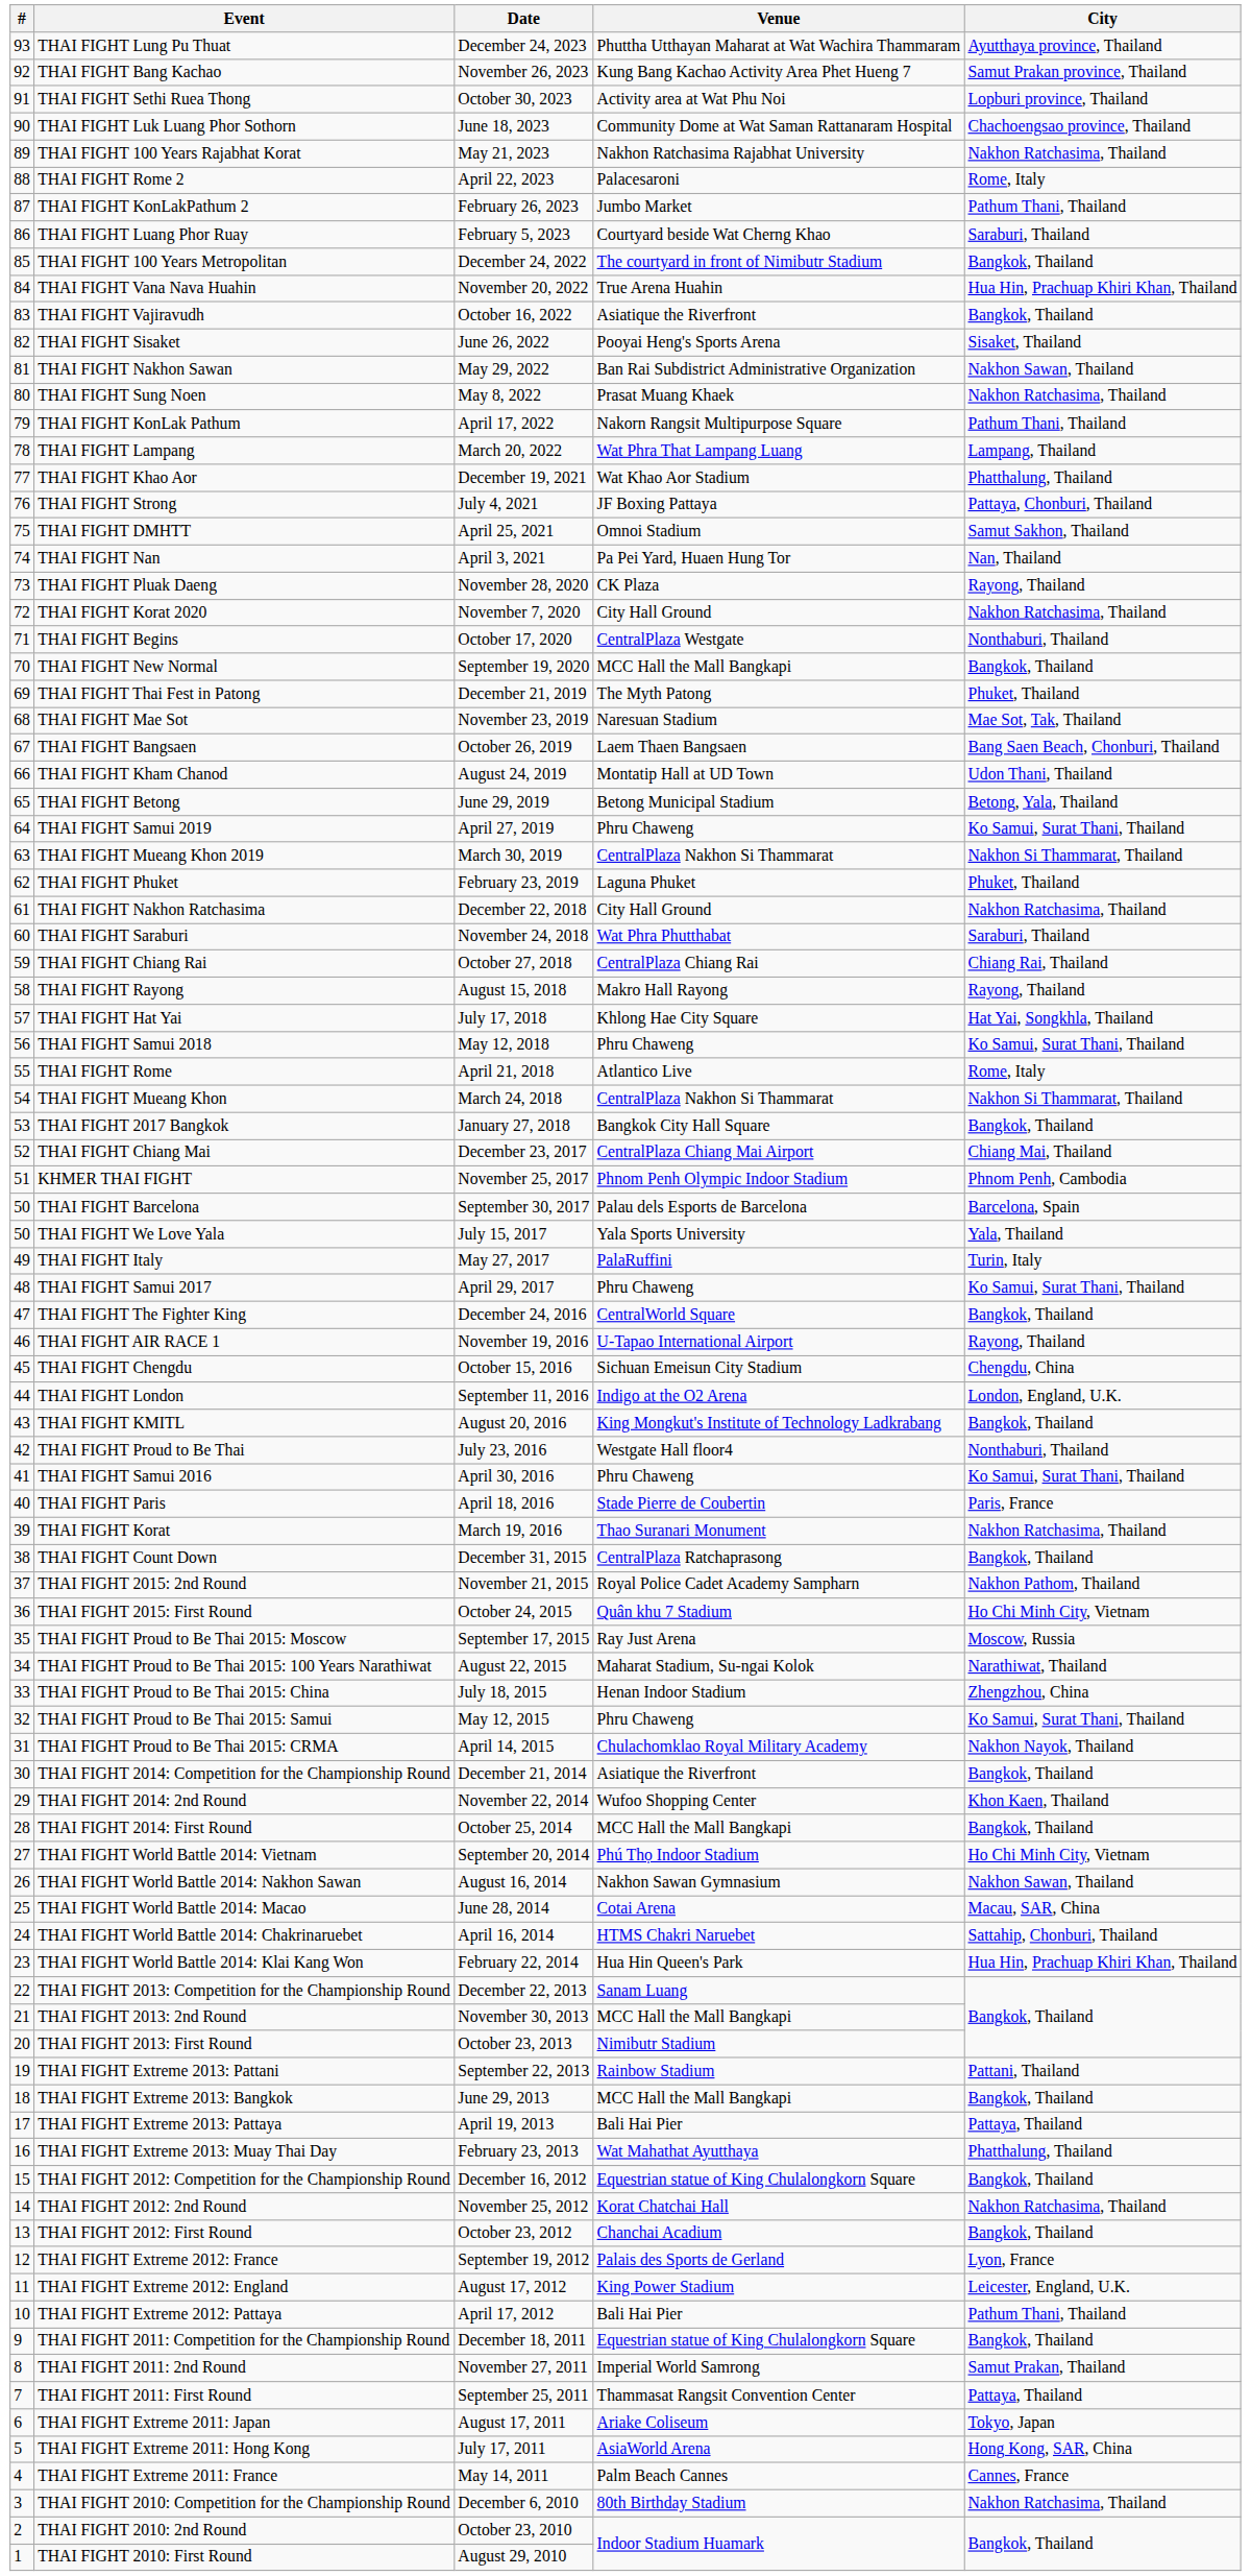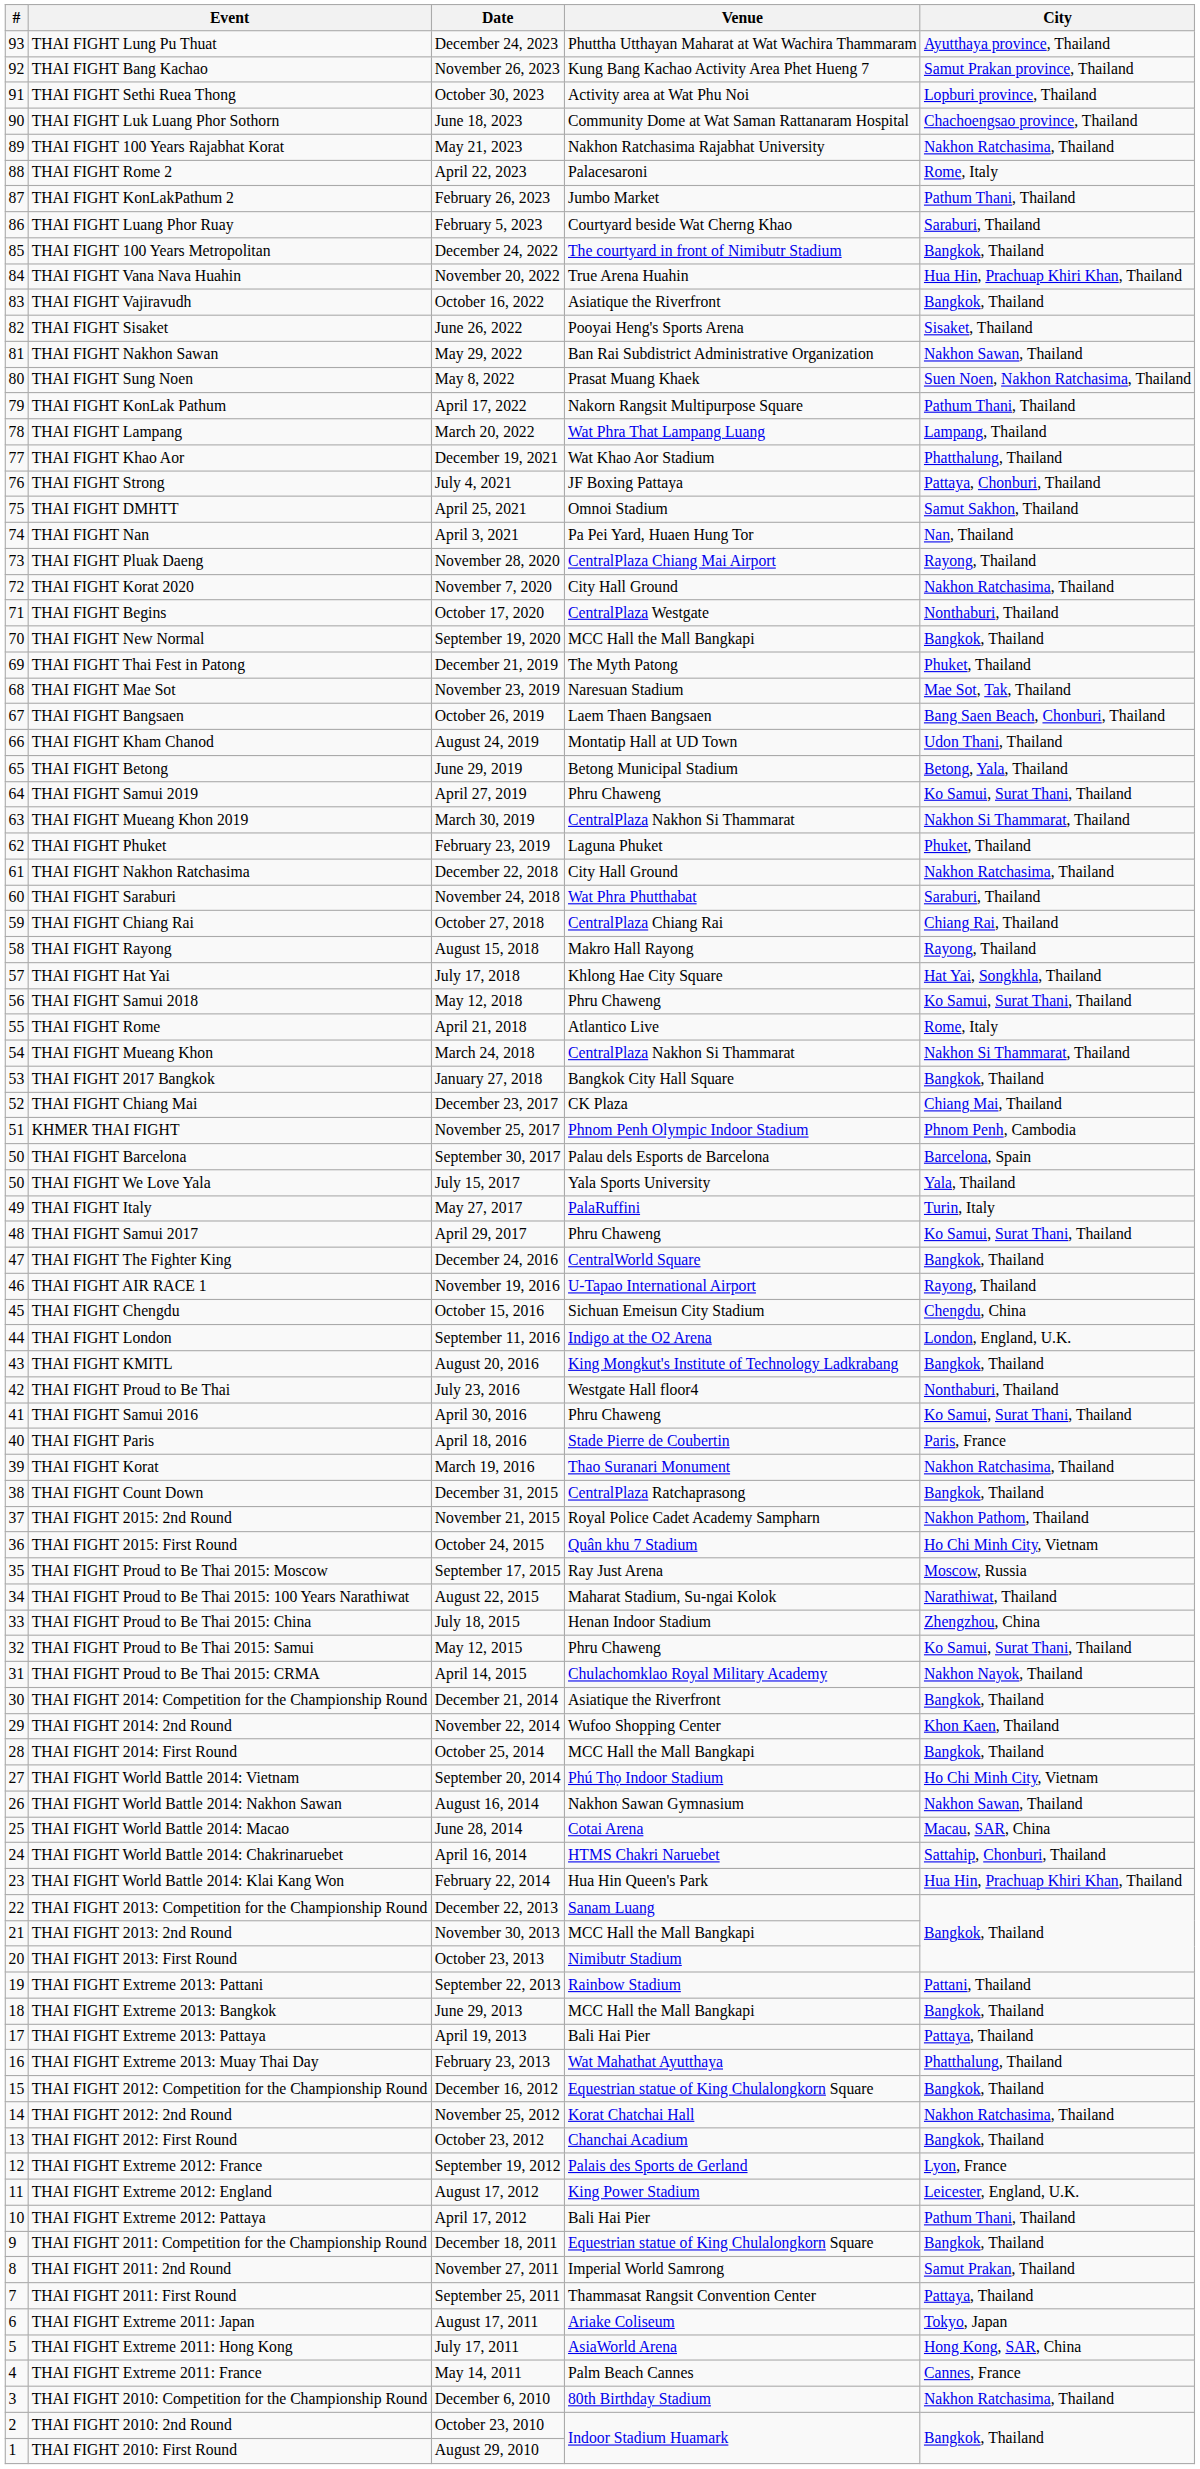THAI FIGHT Sung Noen | City: Nakhon Ratchasima, Thailand -> Suen Noen, Nakhon Ratchasima, Thailand
THAI FIGHT Pluak Daeng | Venue: CK Plaza -> CentralPlaza Chiang Mai Airport
THAI FIGHT Chiang Mai | Venue: CentralPlaza Chiang Mai Airport -> CK Plaza
